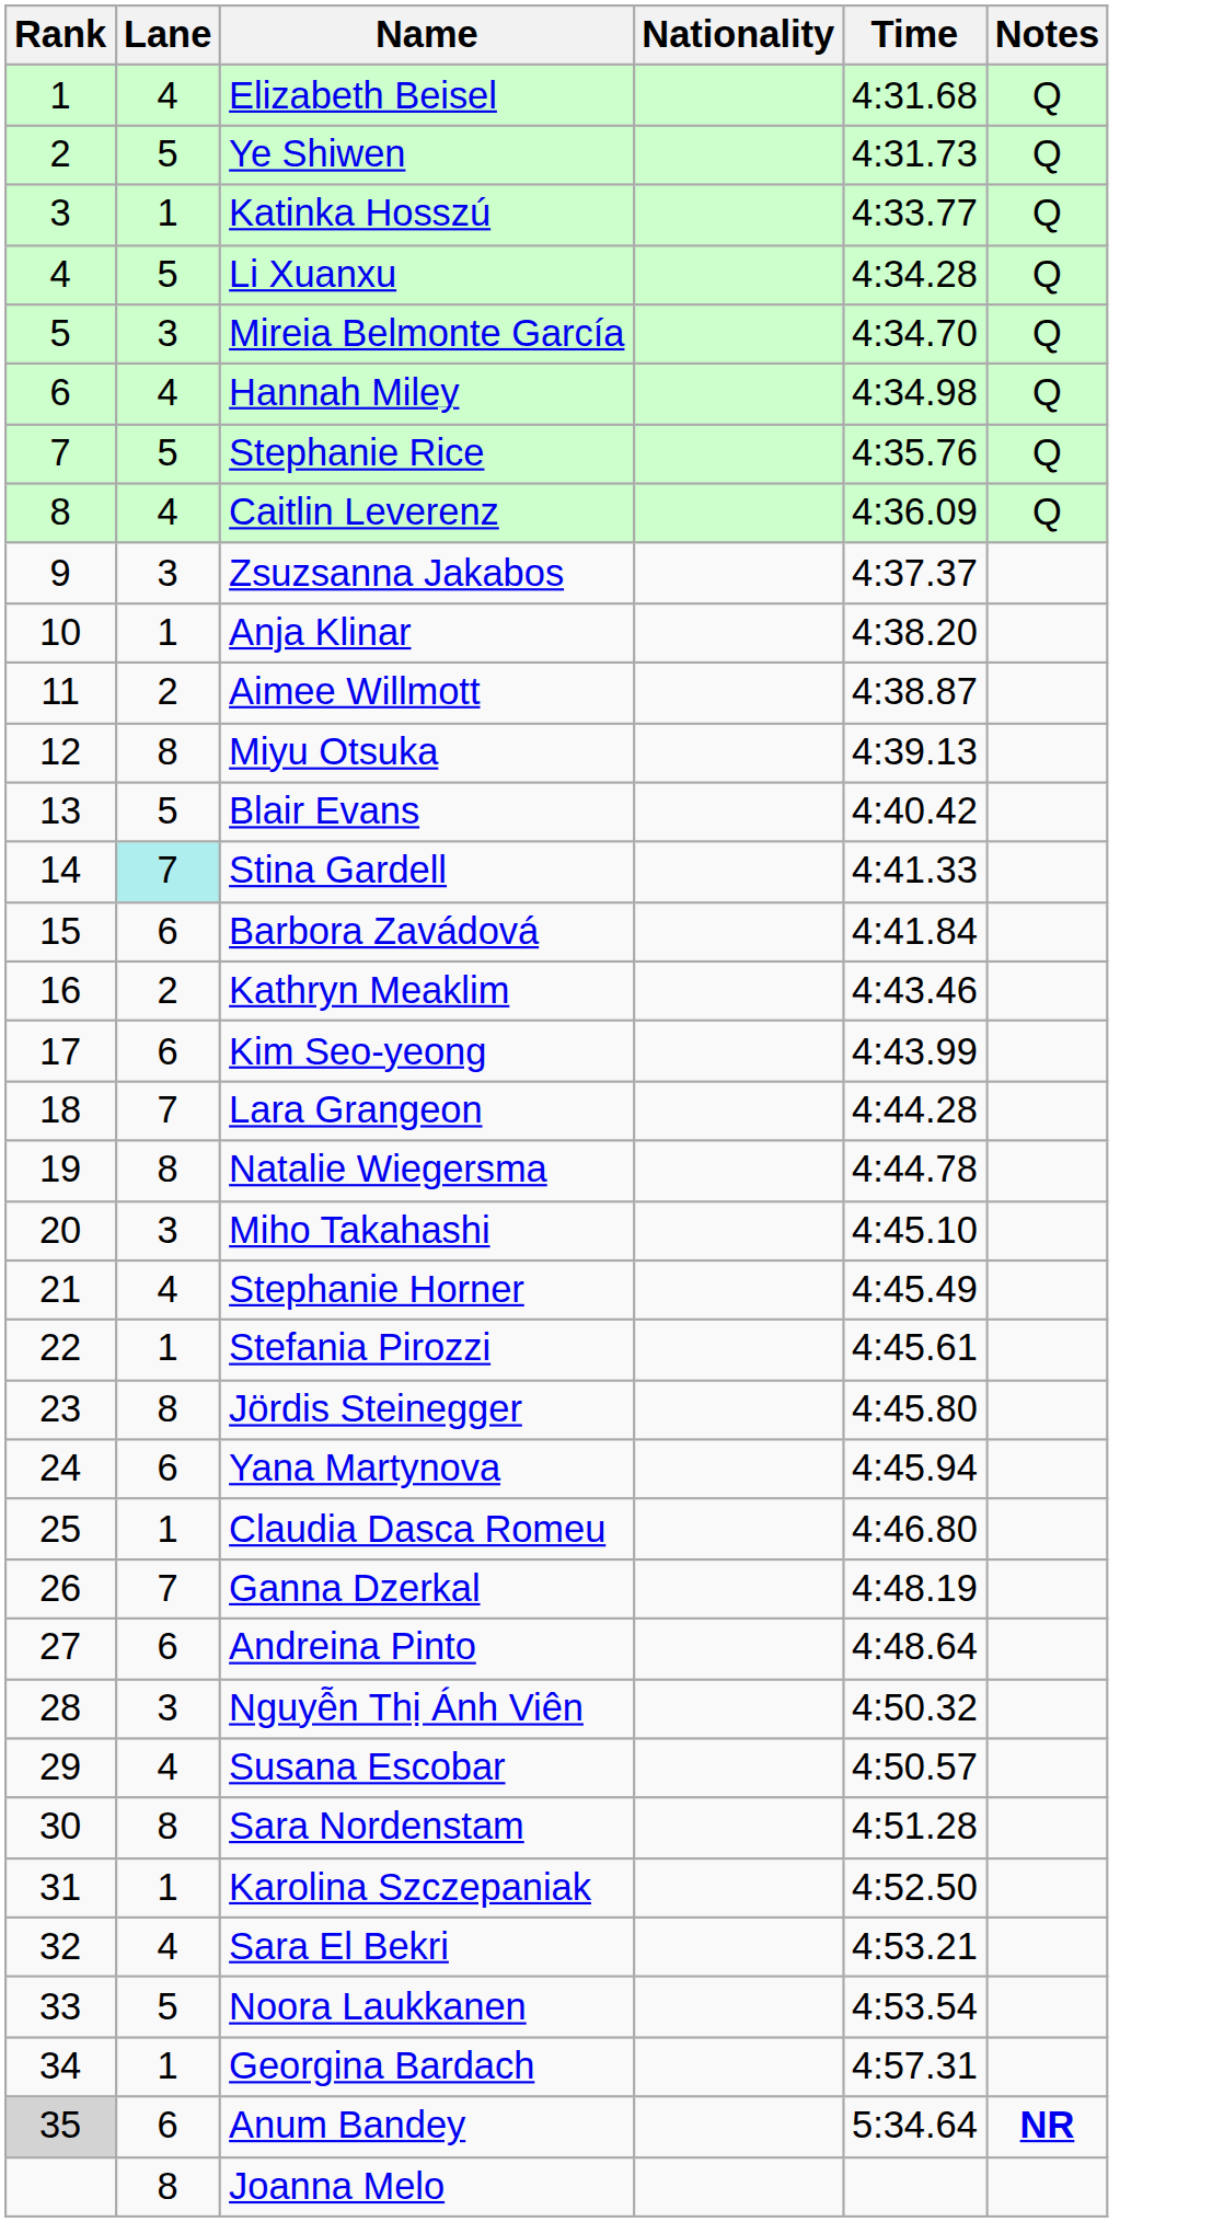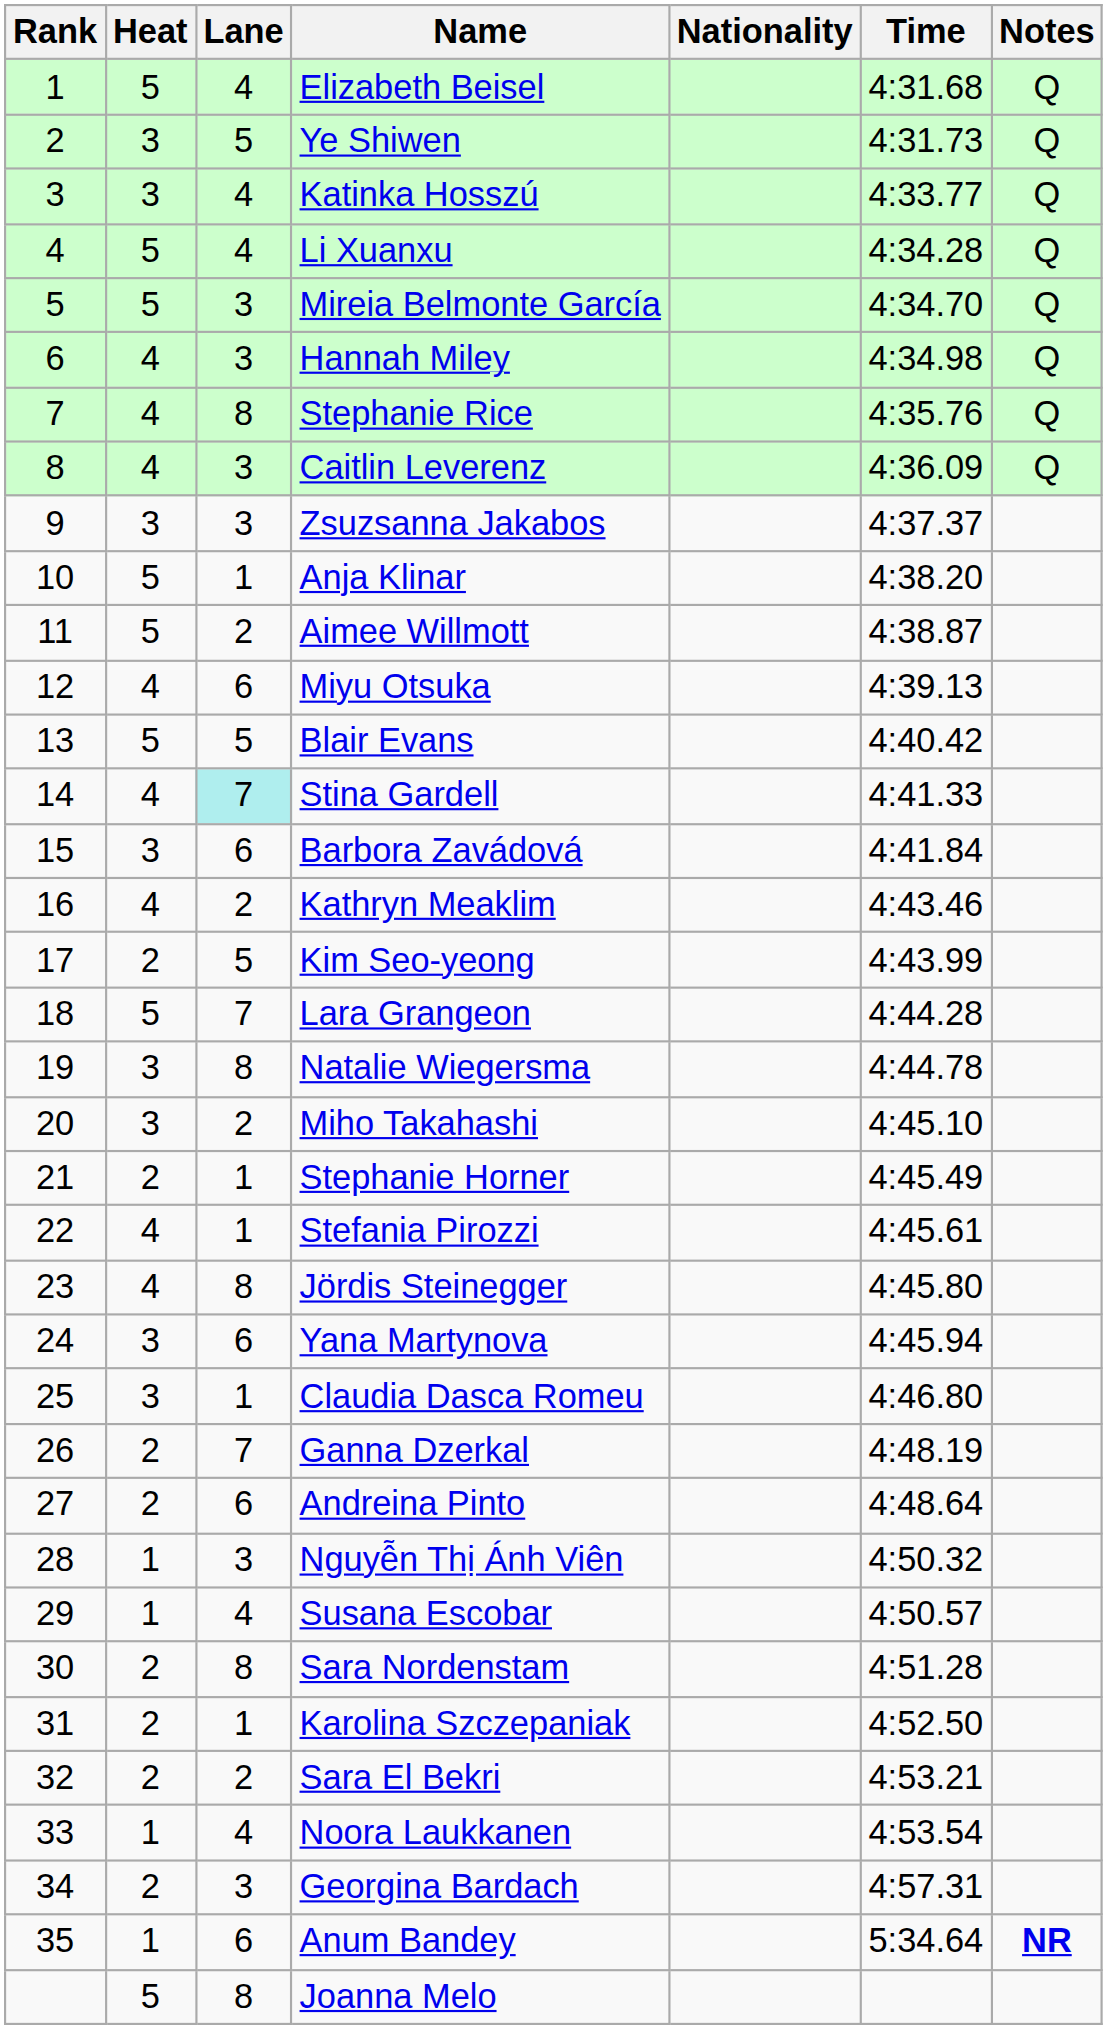+ column: Heat | 5 | 3 | 3 | 5 | 5 | 4 | 4 | 4 | 3 | 5 | 5 | 4 | 5 | 4 | 3 | 4 | 2 | 5 | 3 | 3 | 2 | 4 | 4 | 3 | 3 | 2 | 2 | 1 | 1 | 2 | 2 | 2 | 1 | 2 | 1 | 5
Katinka Hosszú | Lane: 1 -> 4
Li Xuanxu | Lane: 5 -> 4
Hannah Miley | Lane: 4 -> 3
Stephanie Rice | Lane: 5 -> 8
Caitlin Leverenz | Lane: 4 -> 3
Miyu Otsuka | Lane: 8 -> 6
Kim Seo-yeong | Lane: 6 -> 5
Miho Takahashi | Lane: 3 -> 2
Stephanie Horner | Lane: 4 -> 1
Sara El Bekri | Lane: 4 -> 2
Noora Laukkanen | Lane: 5 -> 4
Georgina Bardach | Lane: 1 -> 3
Anum Bandey | Rank: lightgrey background -> no background
